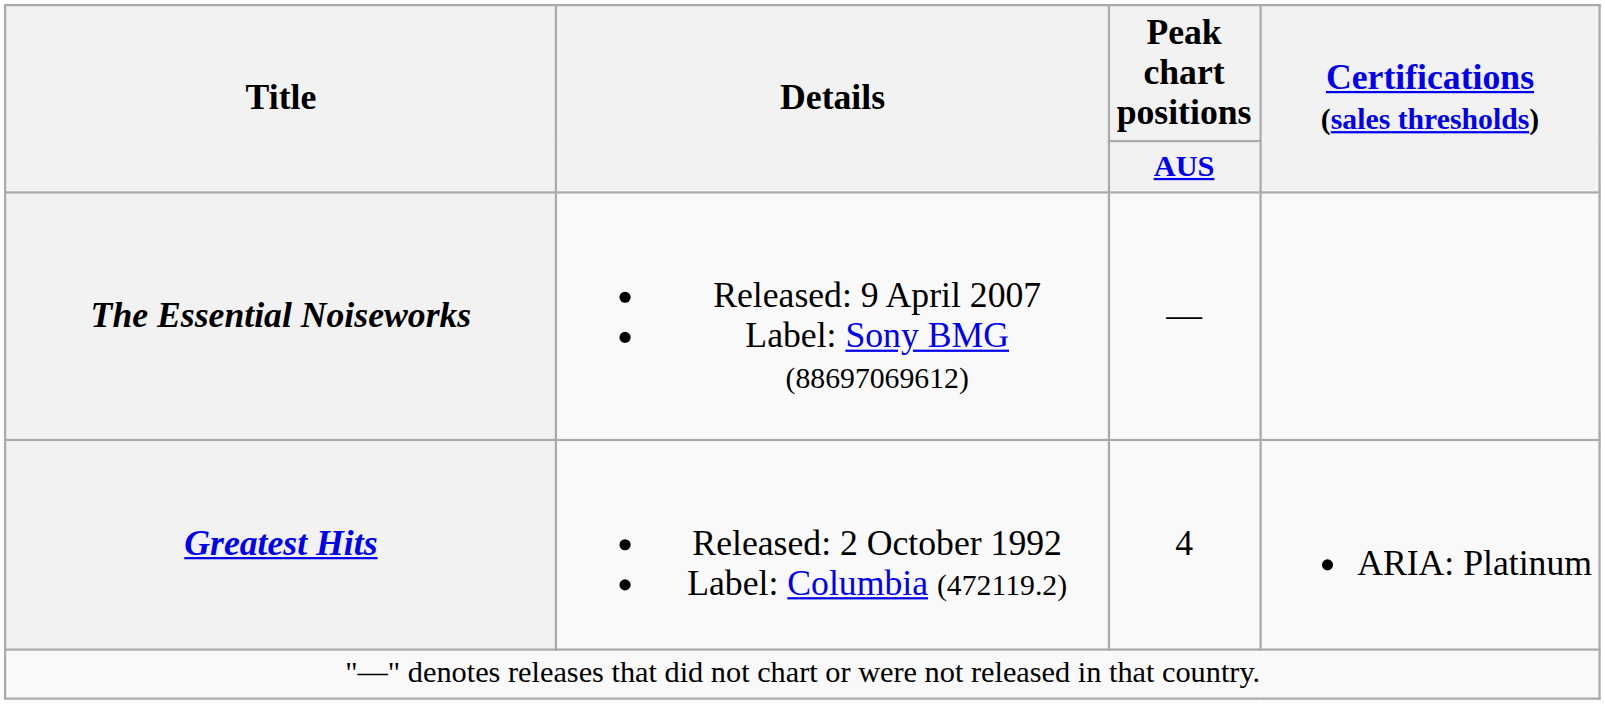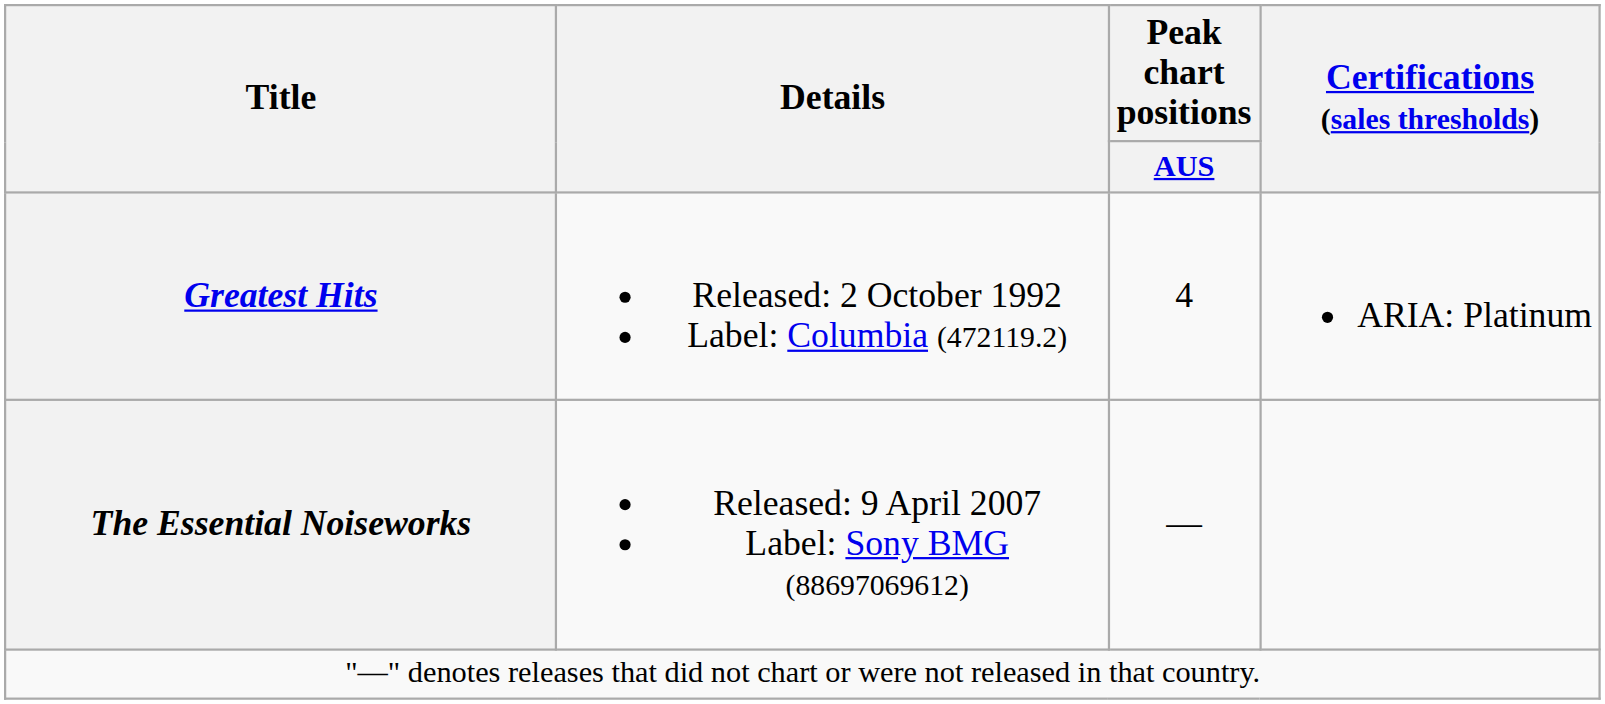rows swapped: Greatest Hits <-> The Essential Noiseworks
